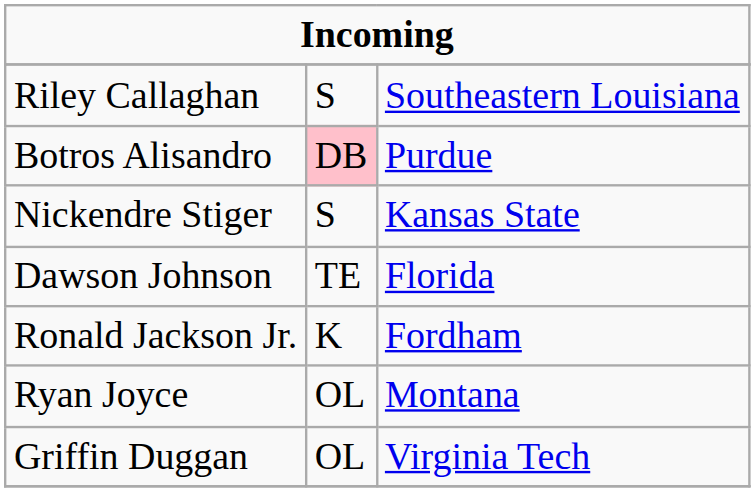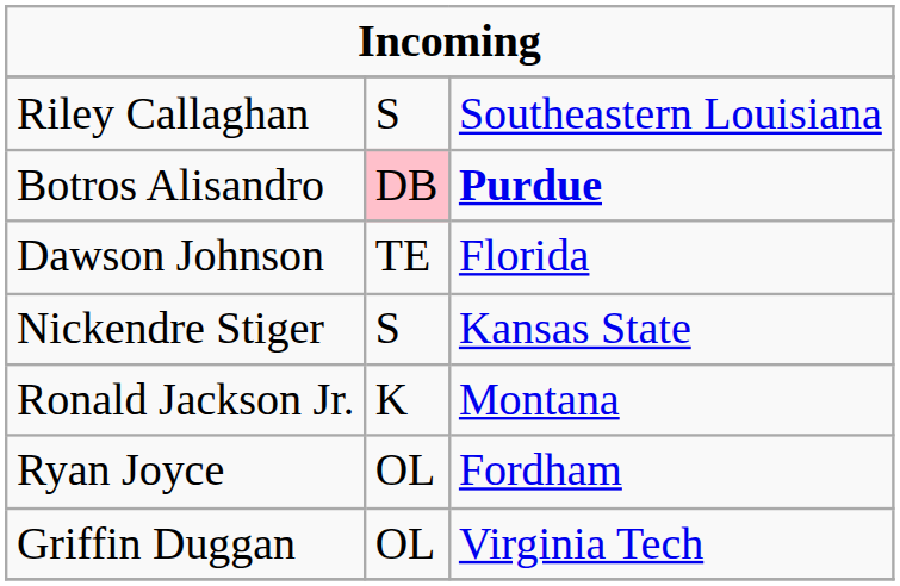Botros Alisandro | column 3: normal -> bold
rows swapped: Nickendre Stiger <-> Dawson Johnson
Ronald Jackson Jr. | column 3: Fordham -> Montana
Ryan Joyce | column 3: Montana -> Fordham
